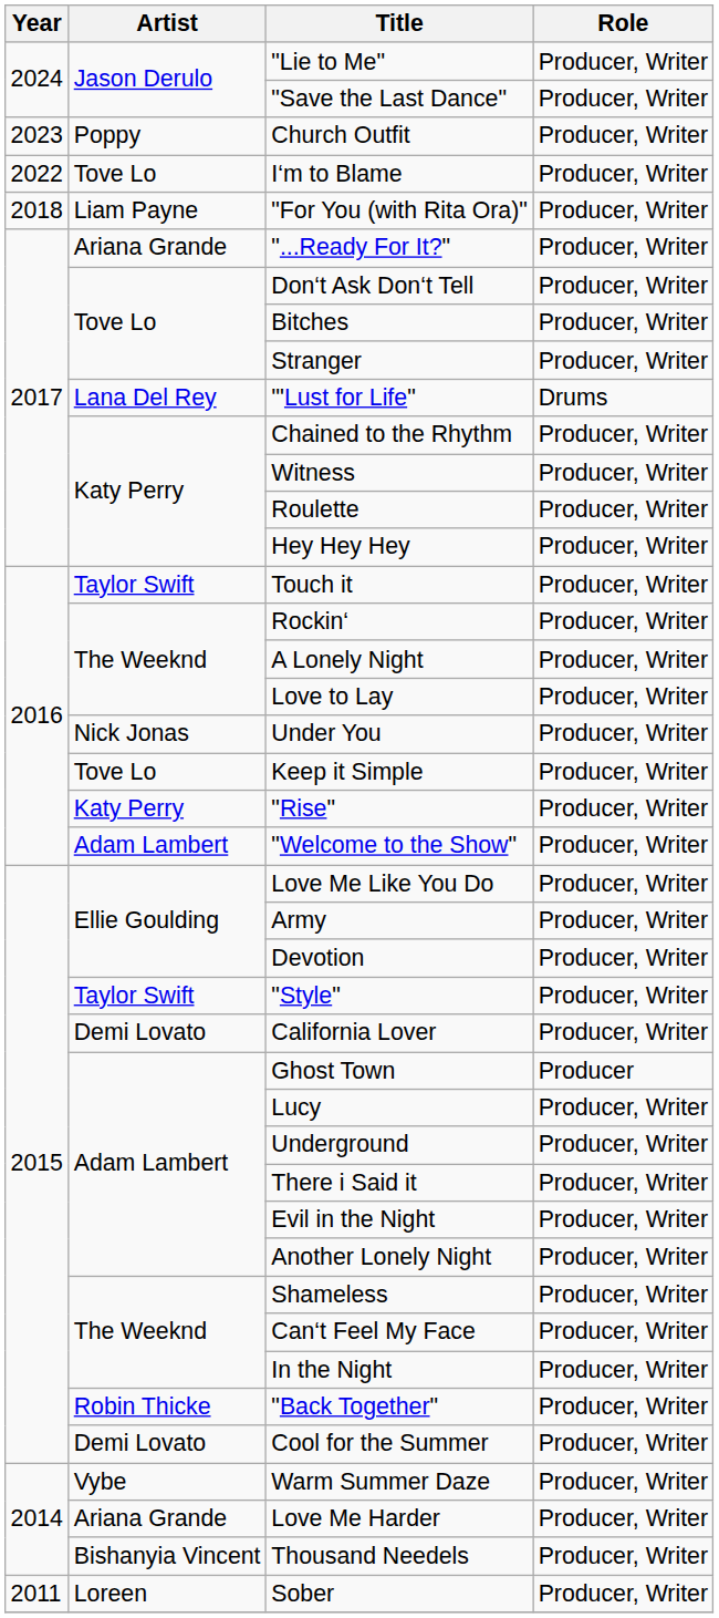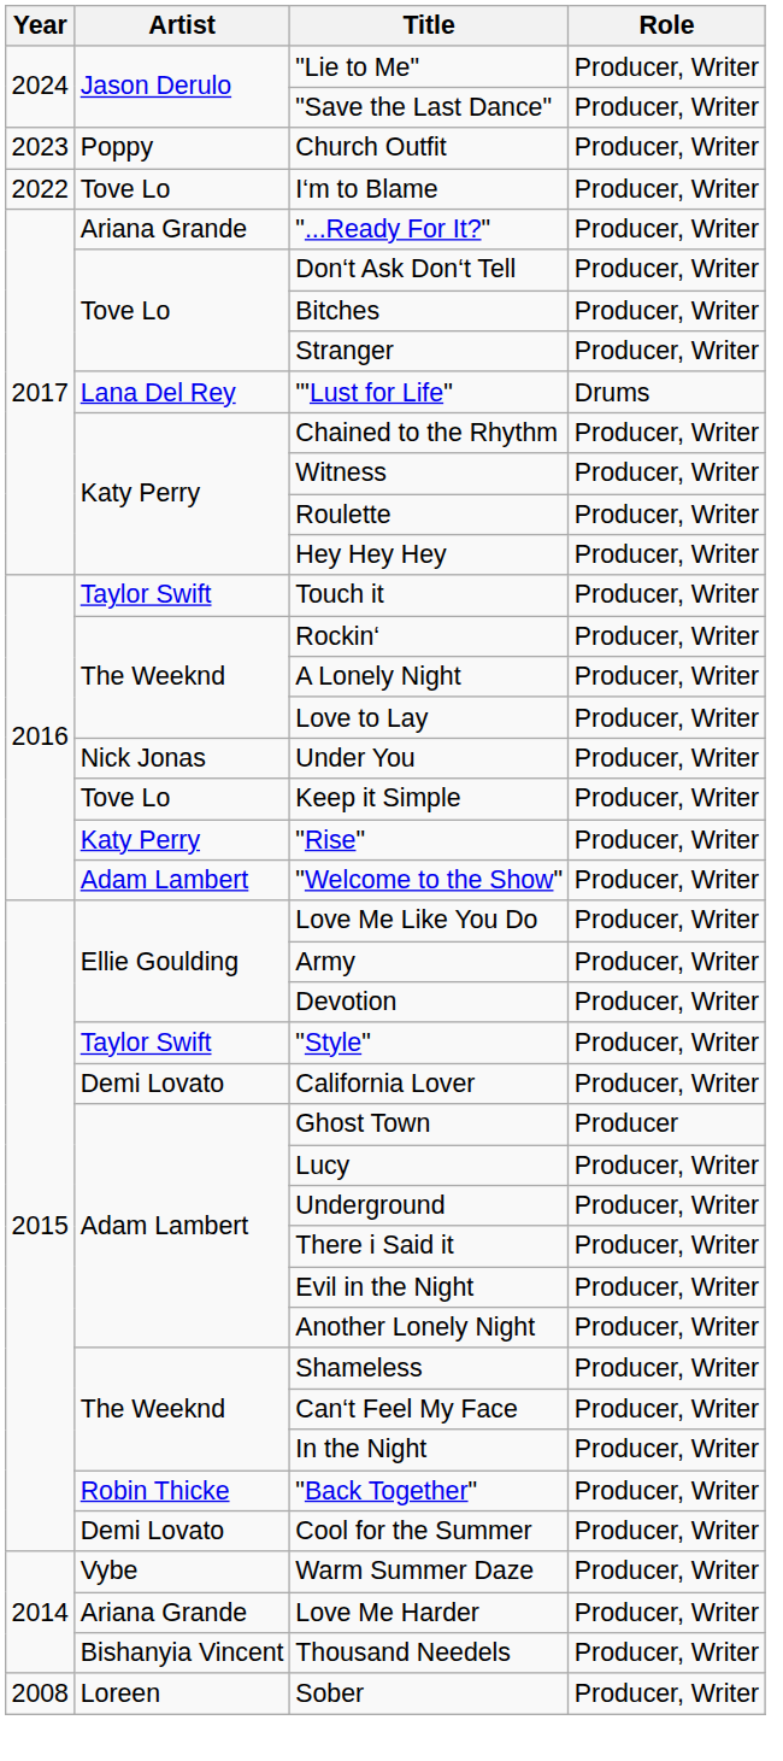- row: 2018 | Liam Payne | "For You (with Rita Ora)" | Producer, Writer
Sober | Year: 2011 -> 2008
